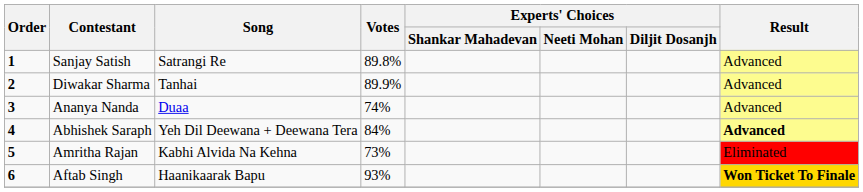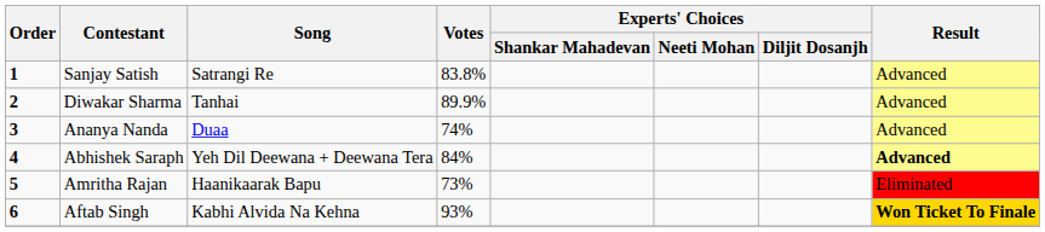Sanjay Satish | Votes: 89.8% -> 83.8%
Amritha Rajan | Song: Kabhi Alvida Na Kehna -> Haanikaarak Bapu
Aftab Singh | Song: Haanikaarak Bapu -> Kabhi Alvida Na Kehna
